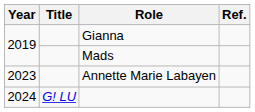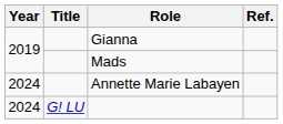Annette Marie Labayen | Year: 2023 -> 2024
